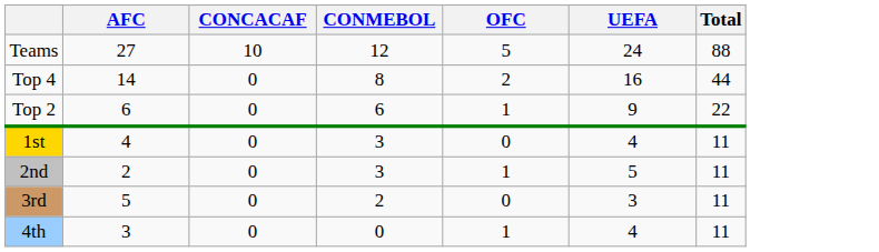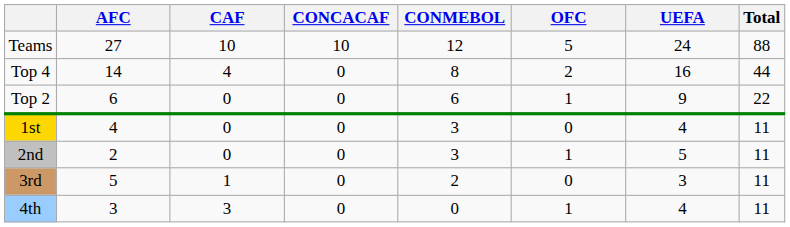+ column: CAF | 10 | 4 | 0 | 0 | 0 | 1 | 3
